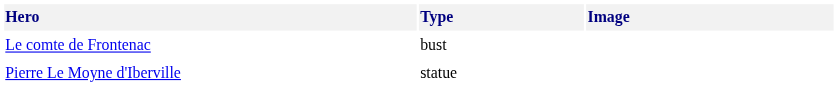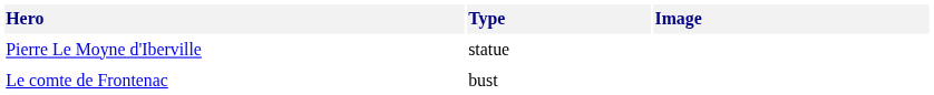rows swapped: Le comte de Frontenac <-> Pierre Le Moyne d'Iberville
